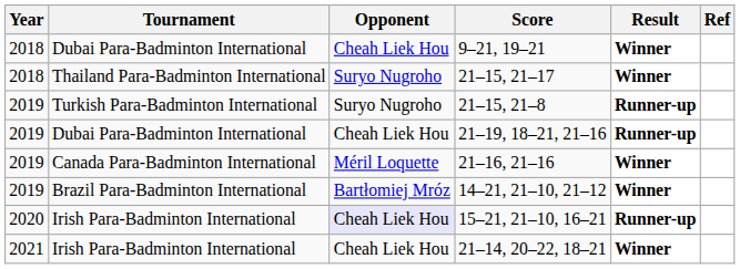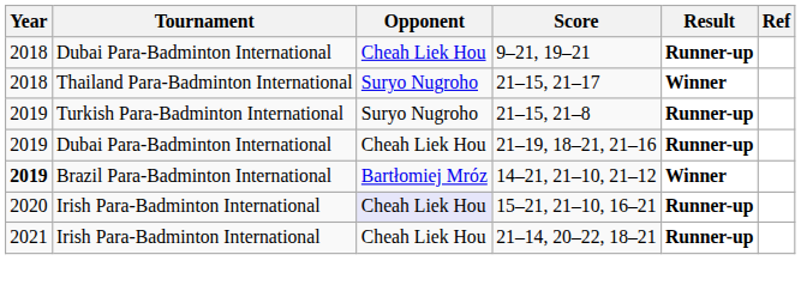9–21, 19–21 | Result: Winner -> Runner-up
- row: 2019 | Canada Para-Badminton International | Méril Loquette | 21–16, 21–16 | Winner
14–21, 21–10, 21–12 | Year: normal -> bold
21–14, 20–22, 18–21 | Result: Winner -> Runner-up
